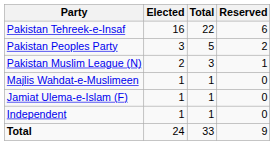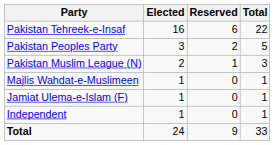columns swapped: Reserved <-> Total
